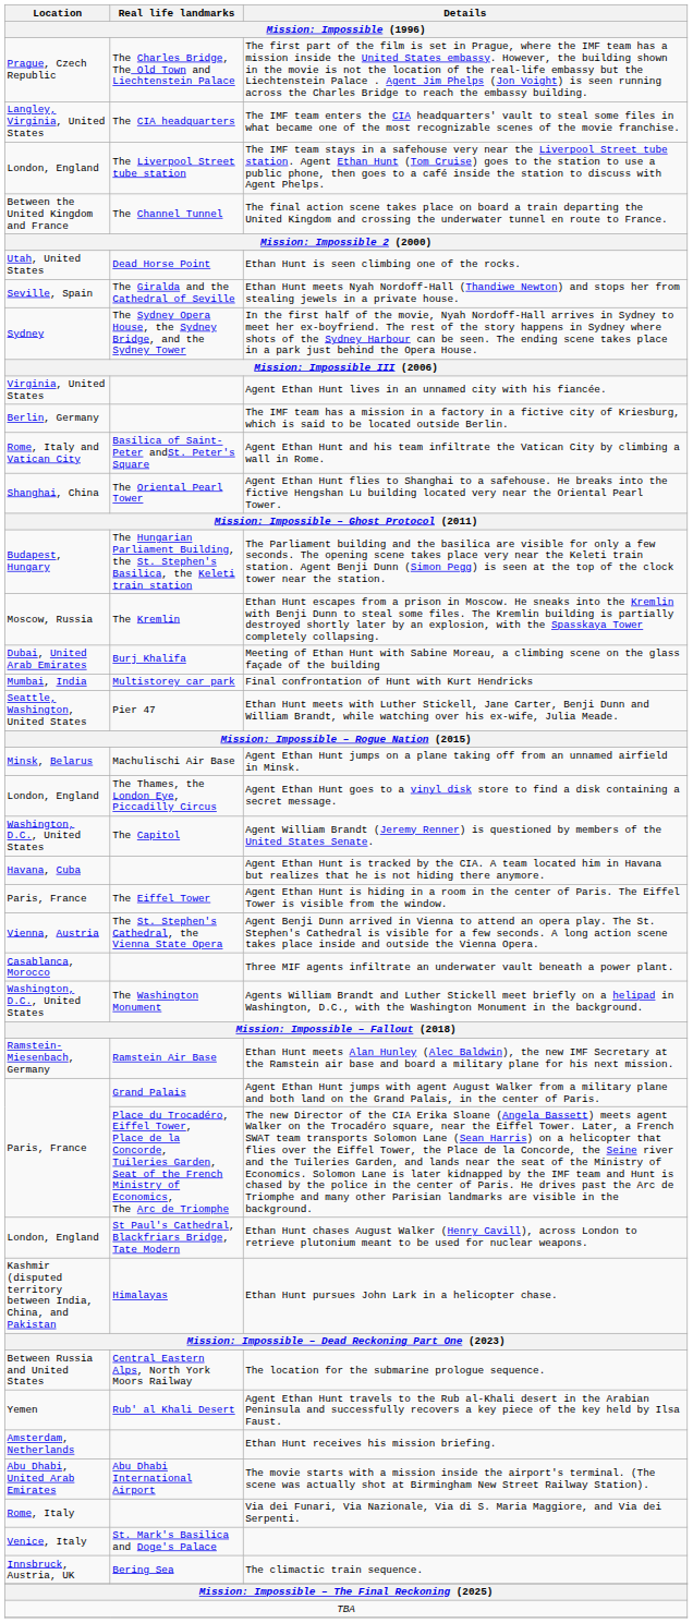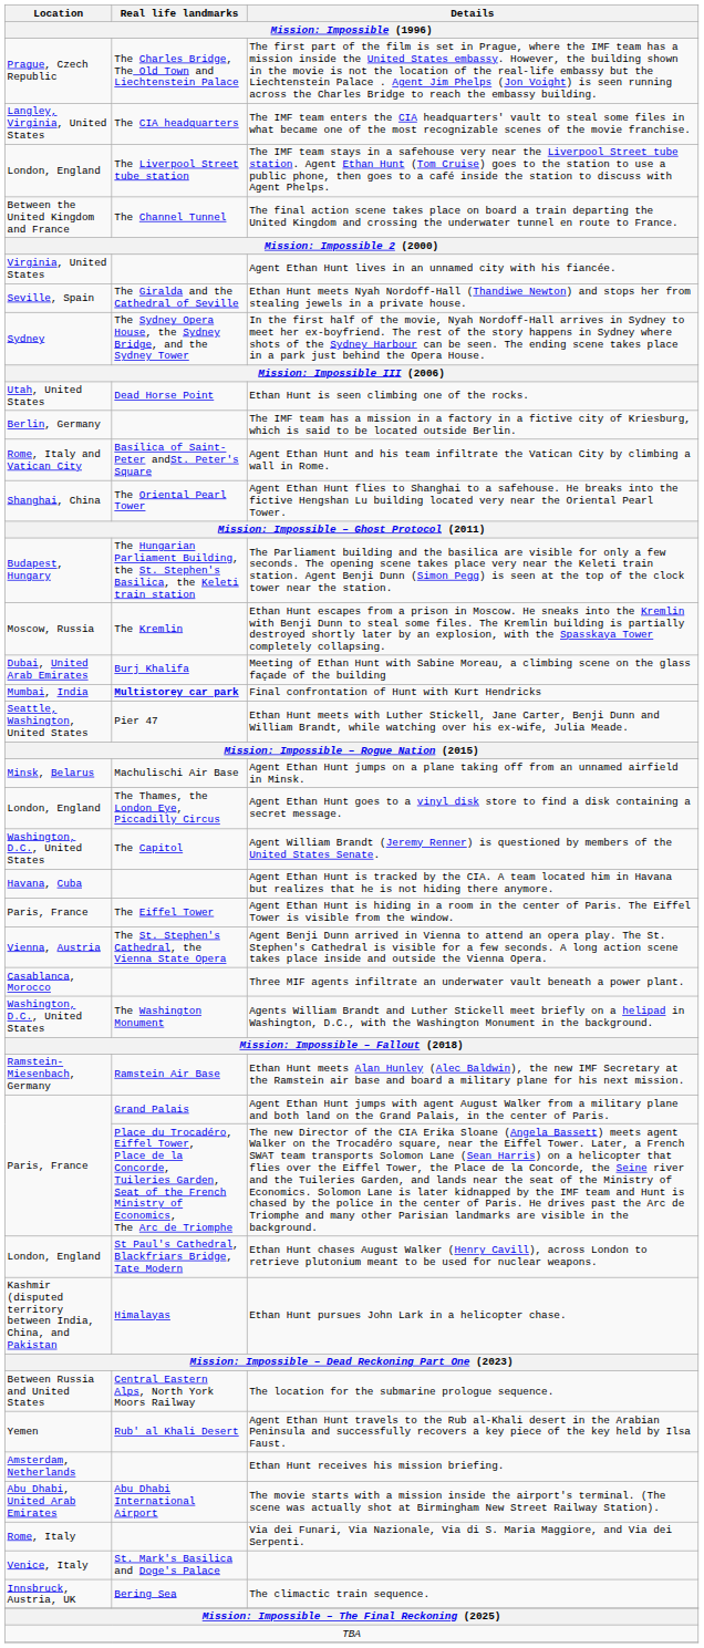rows swapped: Ethan Hunt is seen climbing one of the rocks. <-> Agent Ethan Hunt lives in an unnamed city with his fiancée.
Final confrontation of Hunt with Kurt Hendricks | Real life landmarks: normal -> bold
